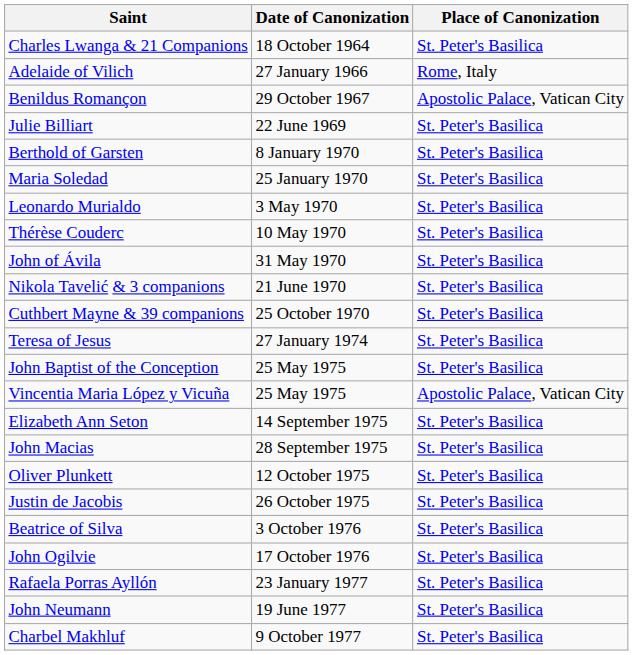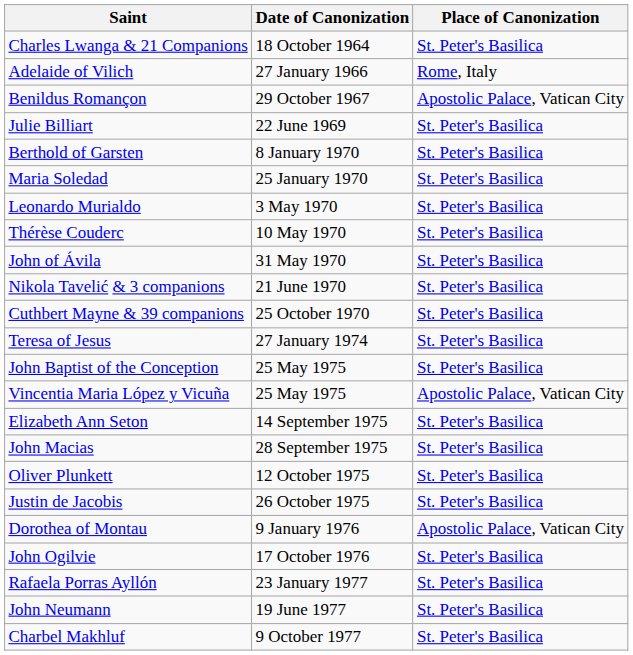+ row: Dorothea of Montau | 9 January 1976 | Apostolic Palace, Vatican City
- row: Beatrice of Silva | 3 October 1976 | St. Peter's Basilica
